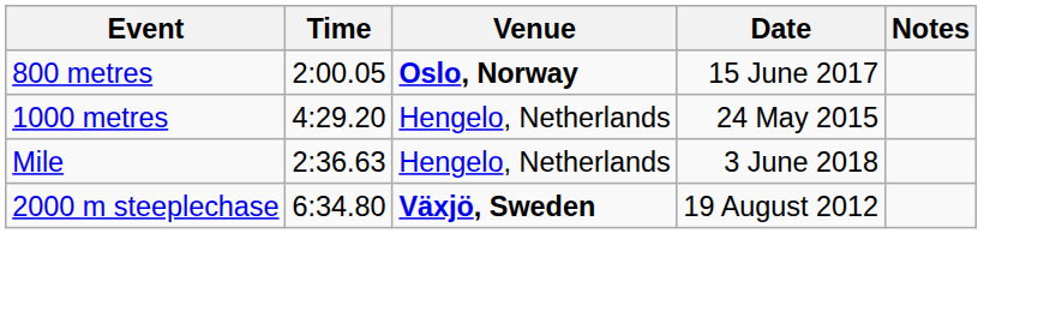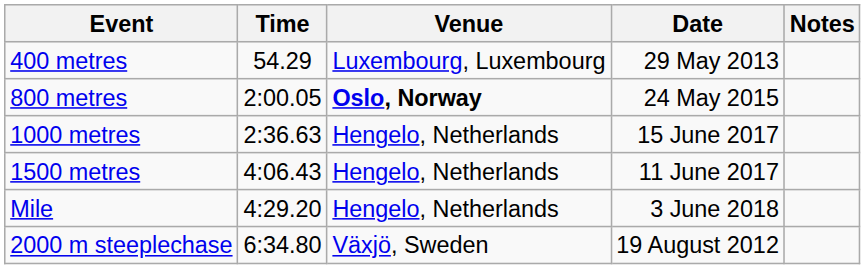+ row: 400 metres | 54.29 | Luxembourg, Luxembourg | 29 May 2013
800 metres | Date: 15 June 2017 -> 24 May 2015
1000 metres | Time: 4:29.20 -> 2:36.63
1000 metres | Date: 24 May 2015 -> 15 June 2017
+ row: 1500 metres | 4:06.43 | Hengelo, Netherlands | 11 June 2017
Mile | Time: 2:36.63 -> 4:29.20
2000 m steeplechase | Venue: bold -> normal
